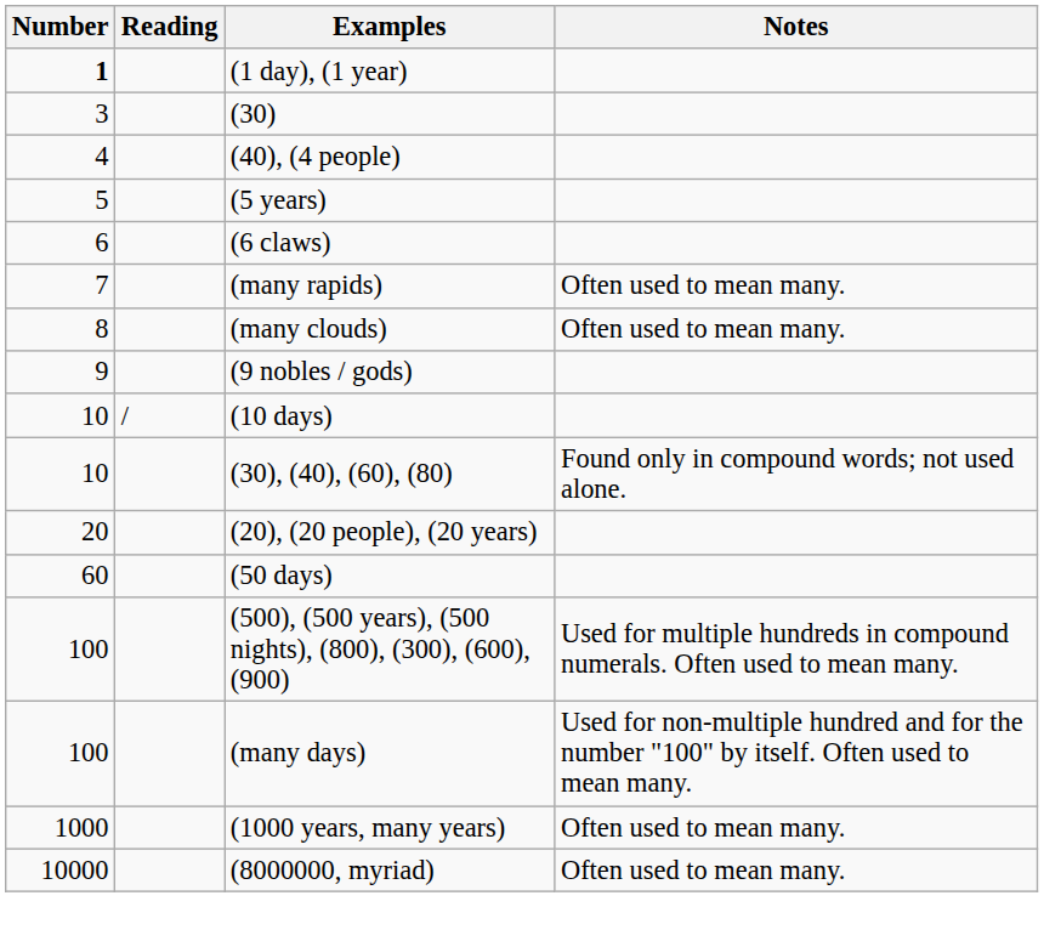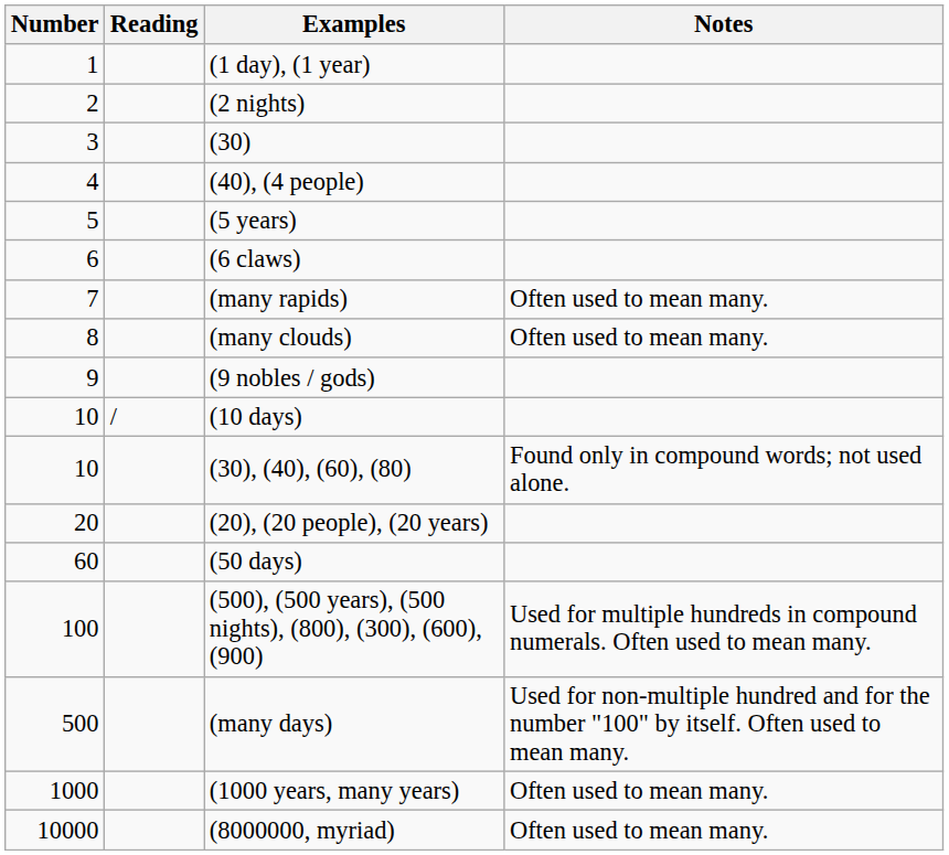(1 day), (1 year) | Number: bold -> normal
+ row: 2 | (2 nights)
(many days) | Number: 100 -> 500
